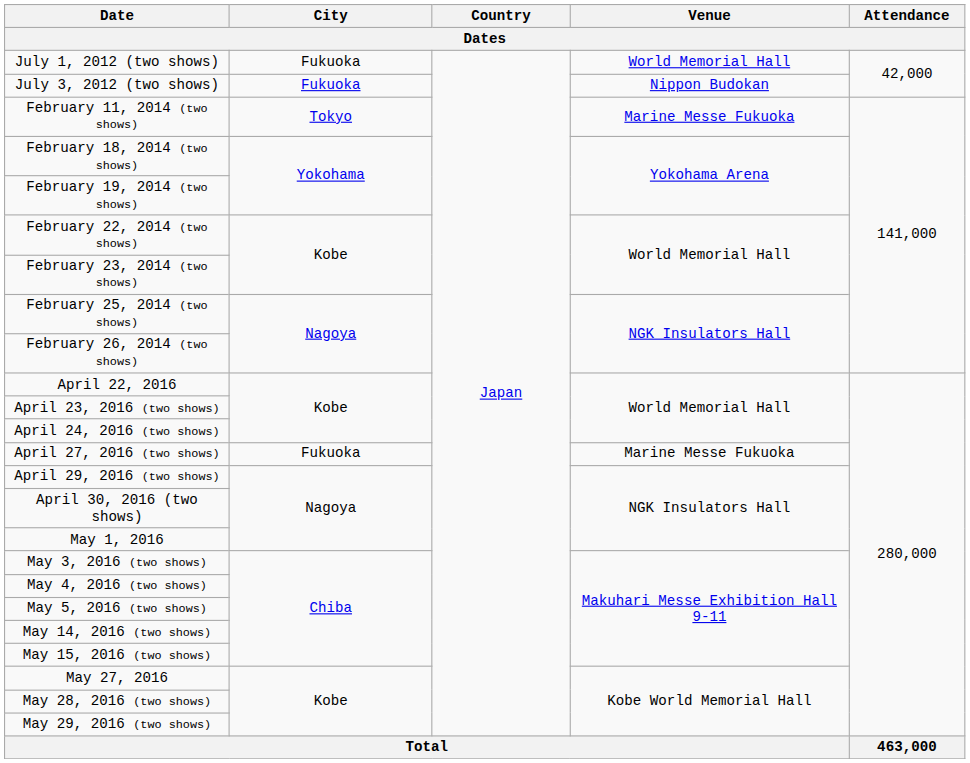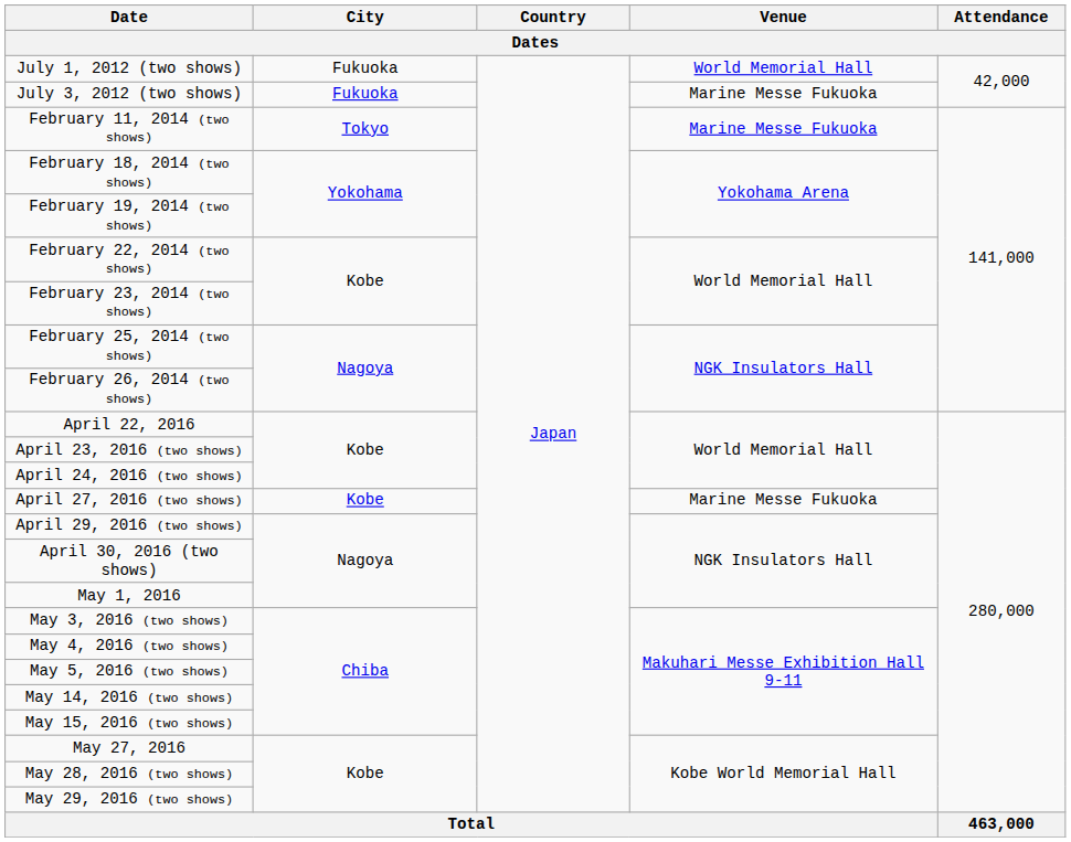July 3, 2012 (two shows) | Venue: Nippon Budokan -> Marine Messe Fukuoka
April 27, 2016 (two shows) | City: Fukuoka -> Kobe
